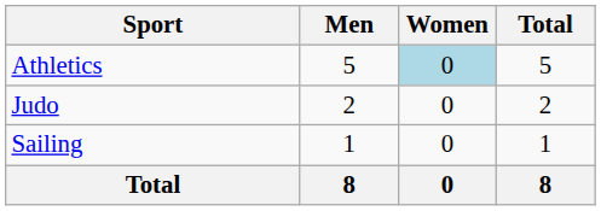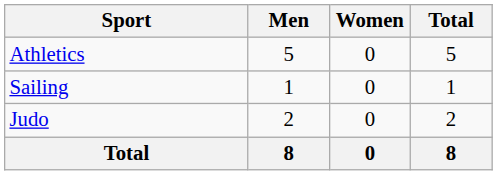Athletics | Women: lightblue background -> no background
rows swapped: Judo <-> Sailing
